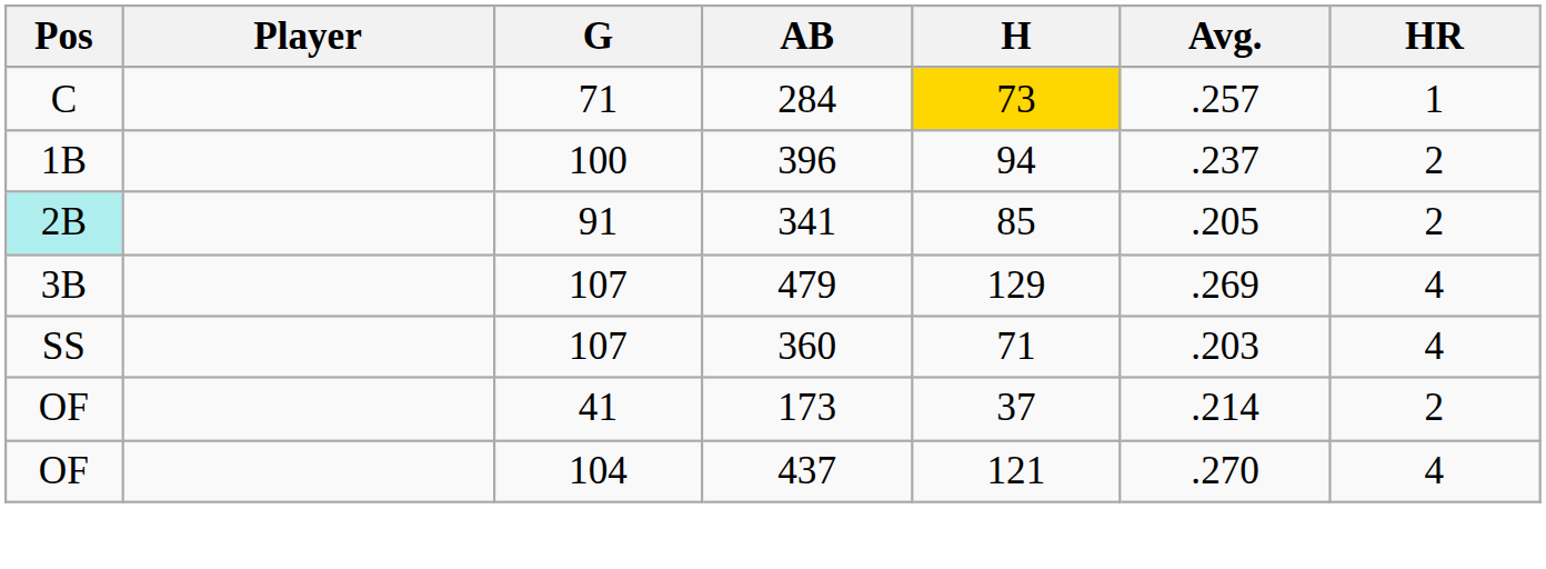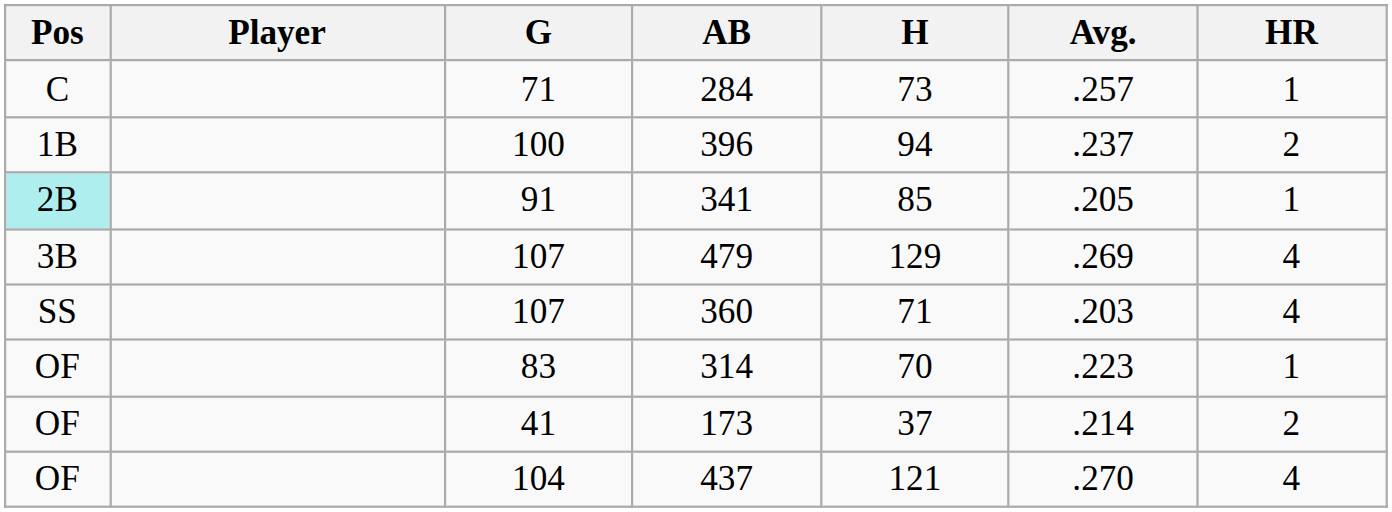284 | H: gold background -> no background
341 | HR: 2 -> 1
+ row: OF | 83 | 314 | 70 | .223 | 1
